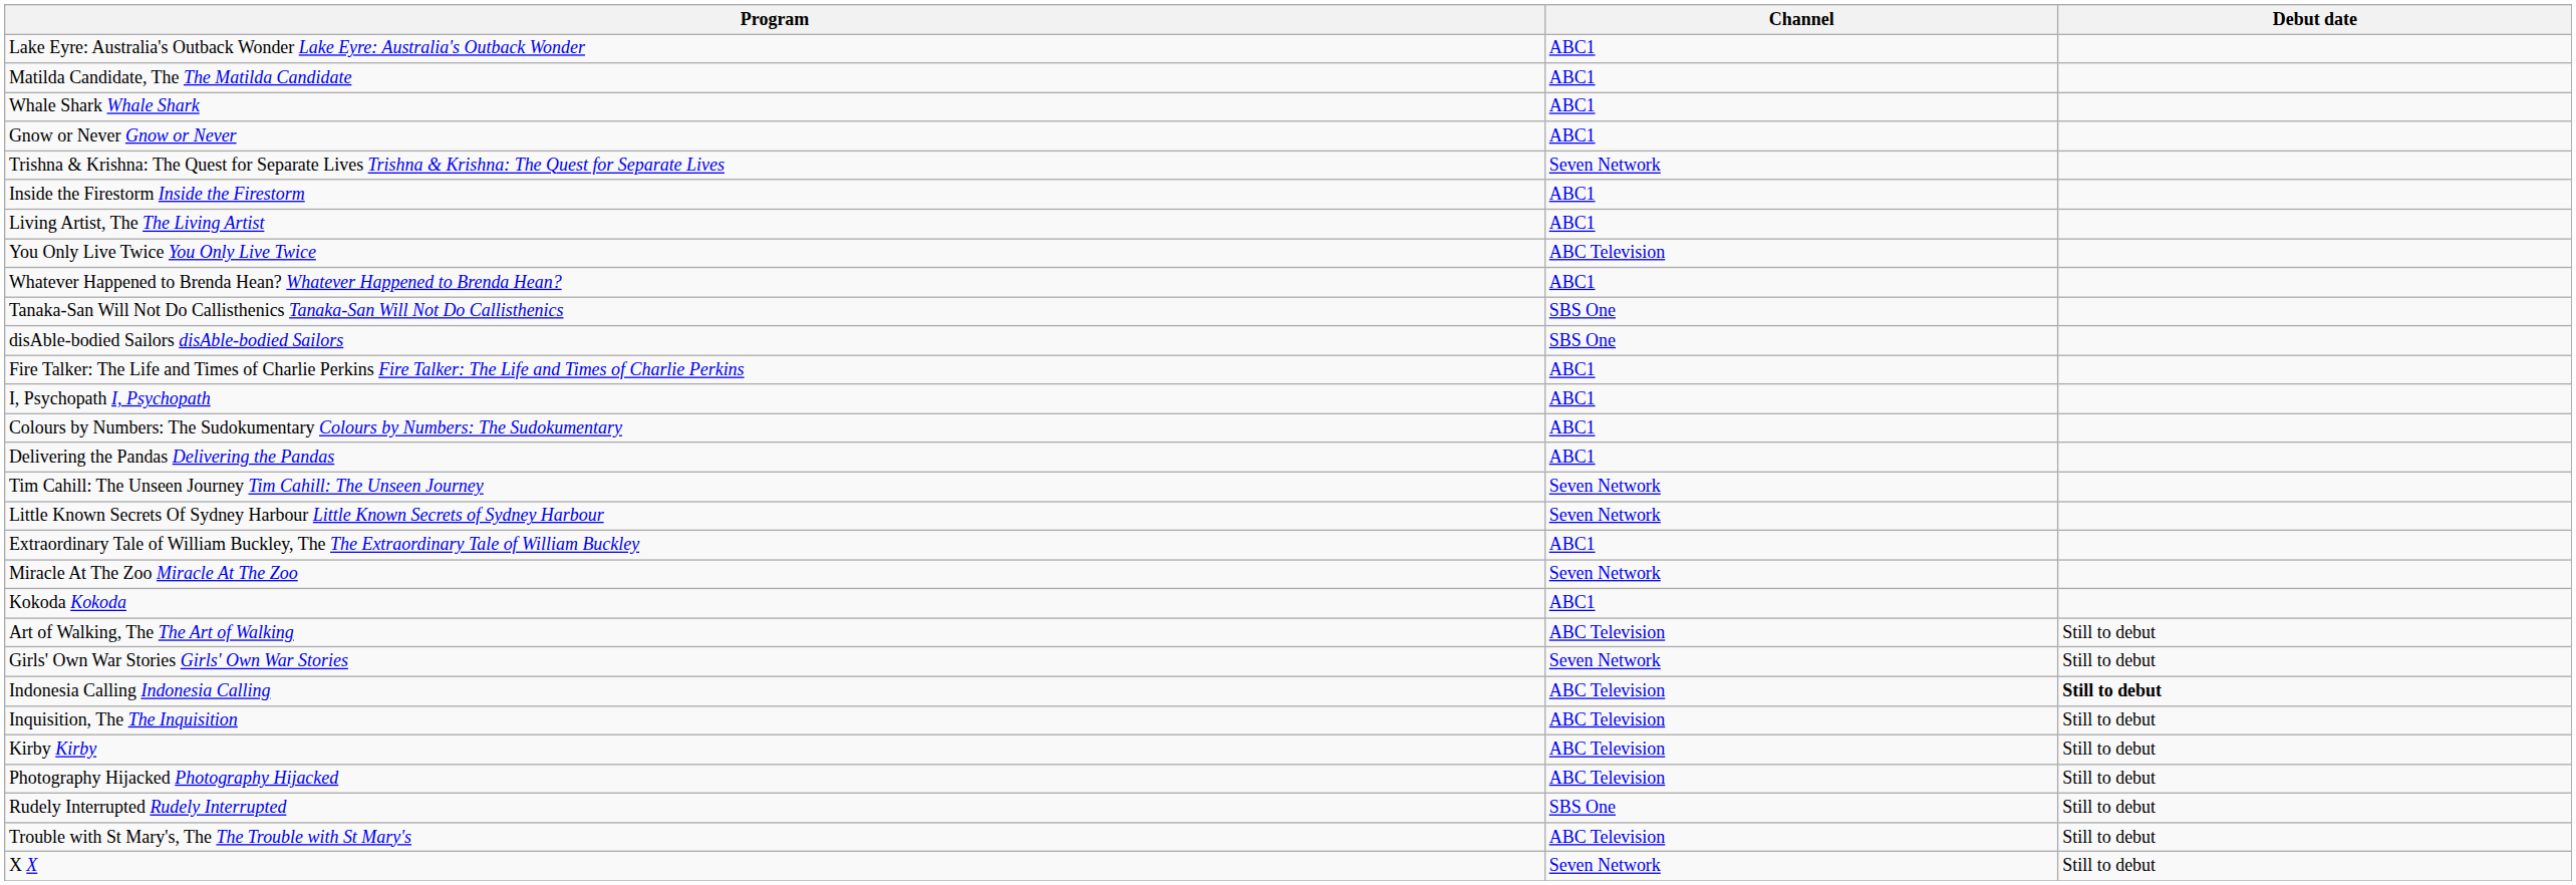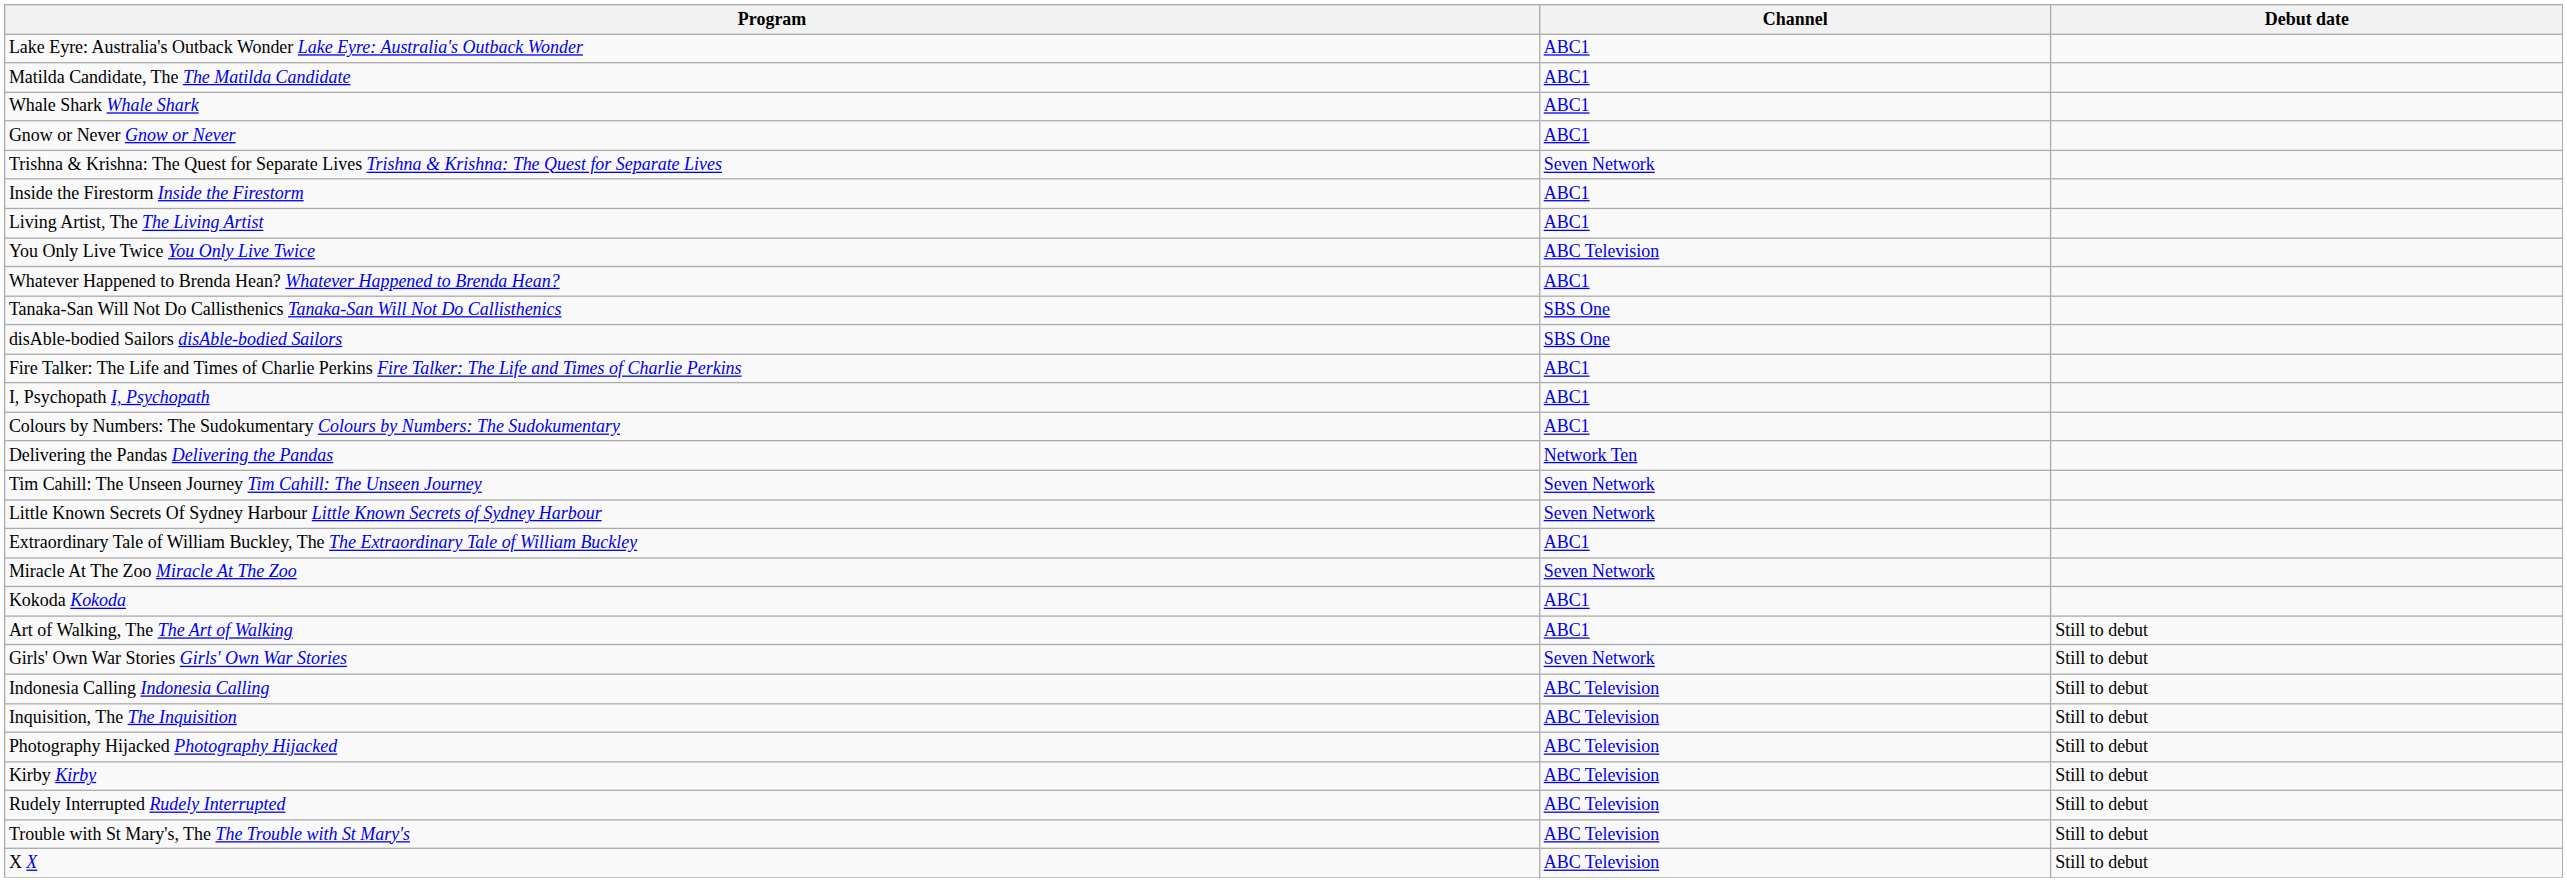Delivering the Pandas Delivering the Pandas | Channel: ABC1 -> Network Ten
Art of Walking, The The Art of Walking | Channel: ABC Television -> ABC1
Indonesia Calling Indonesia Calling | Debut date: bold -> normal
rows swapped: Kirby Kirby <-> Photography Hijacked Photography Hijacked
Rudely Interrupted Rudely Interrupted | Channel: SBS One -> ABC Television
X X | Channel: Seven Network -> ABC Television
